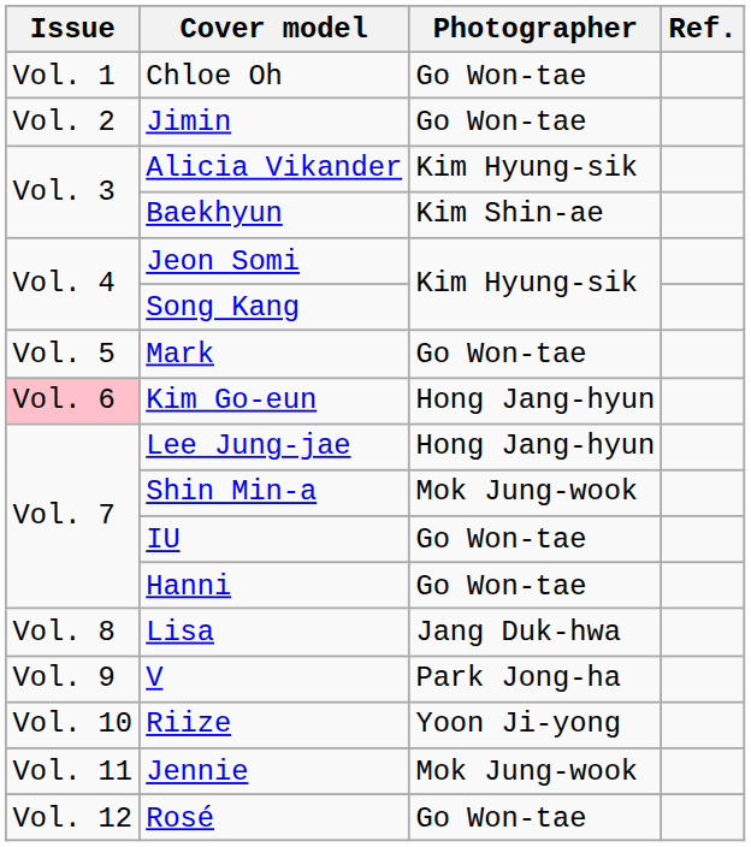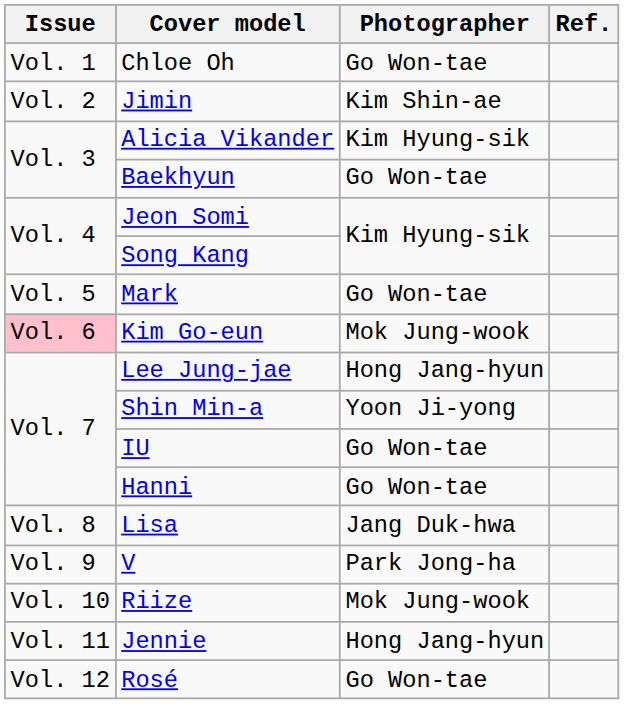Jimin | Photographer: Go Won-tae -> Kim Shin-ae
Baekhyun | Photographer: Kim Shin-ae -> Go Won-tae
Kim Go-eun | Photographer: Hong Jang-hyun -> Mok Jung-wook
Shin Min-a | Photographer: Mok Jung-wook -> Yoon Ji-yong
Riize | Photographer: Yoon Ji-yong -> Mok Jung-wook
Jennie | Photographer: Mok Jung-wook -> Hong Jang-hyun
